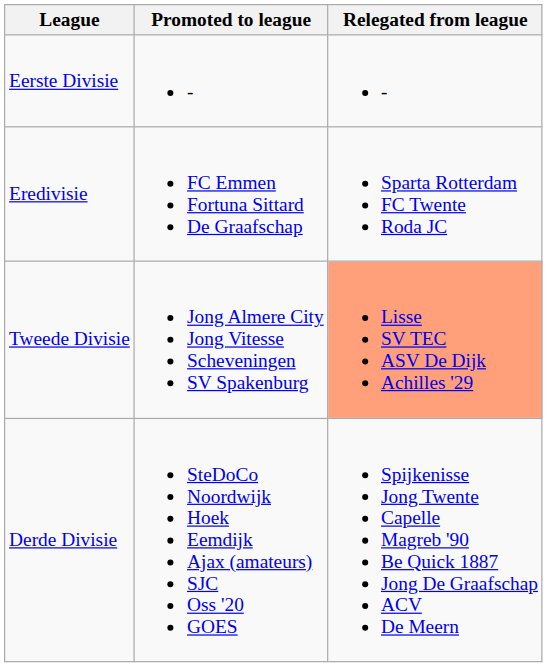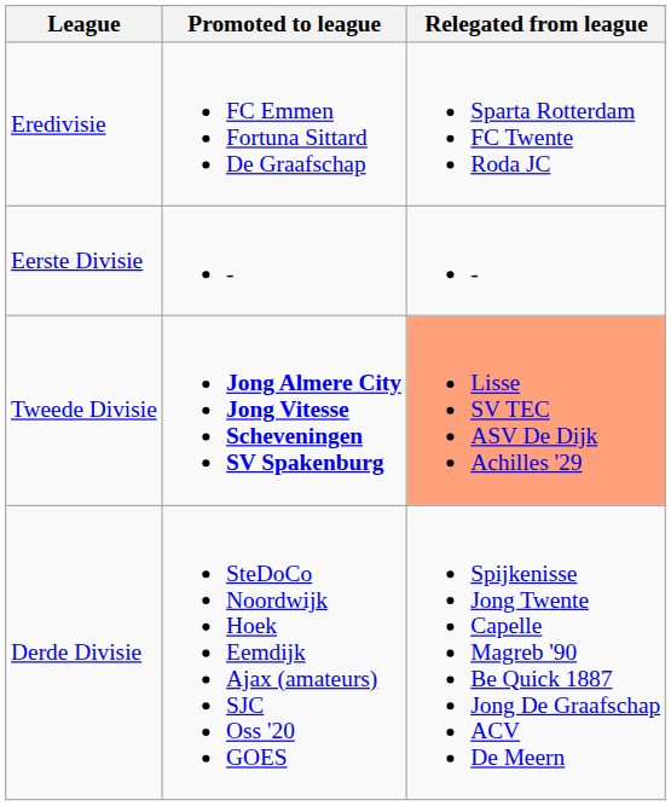rows swapped: Eredivisie <-> Eerste Divisie
Tweede Divisie | Promoted to league: normal -> bold
